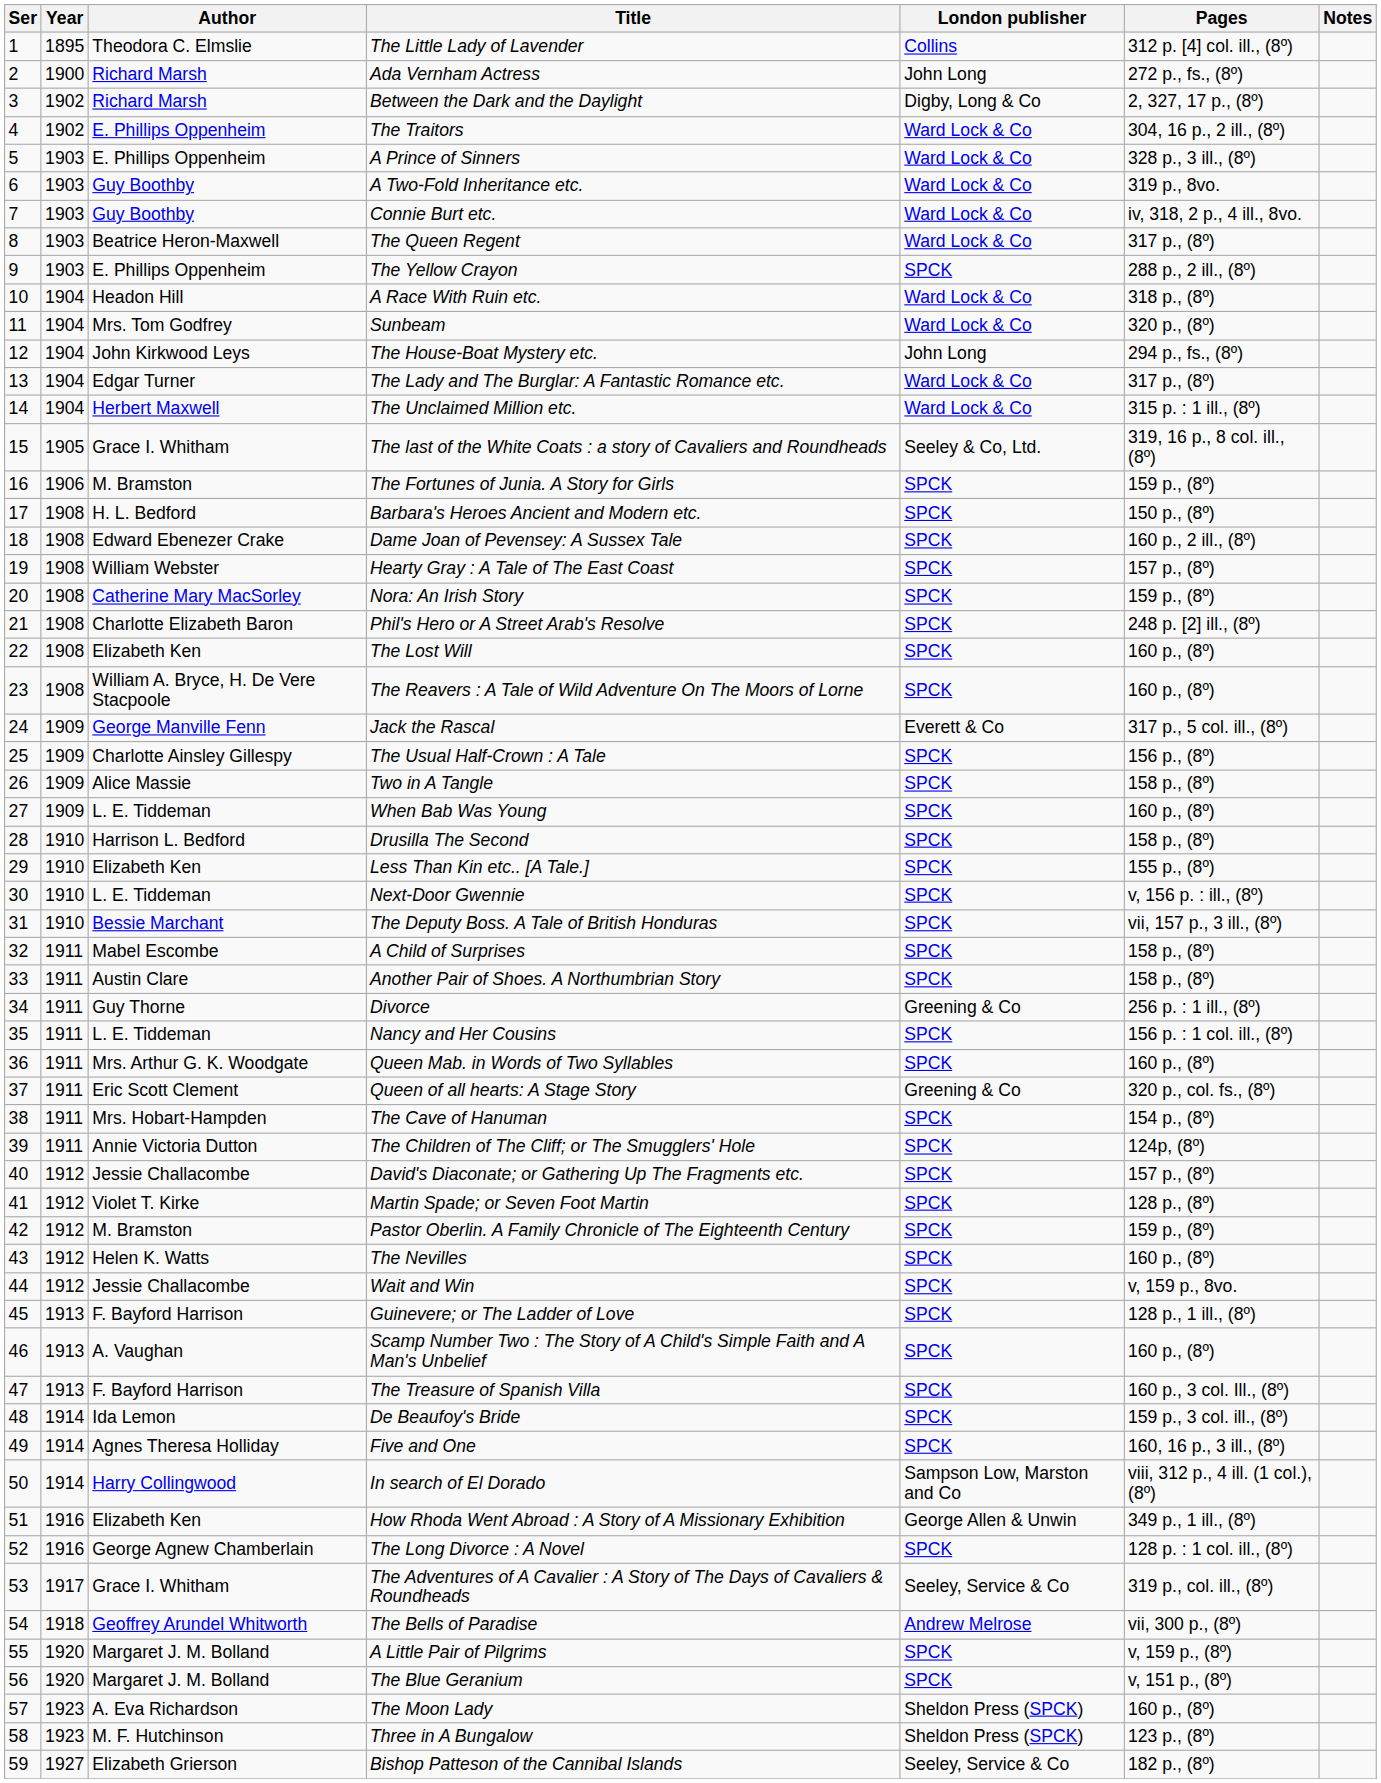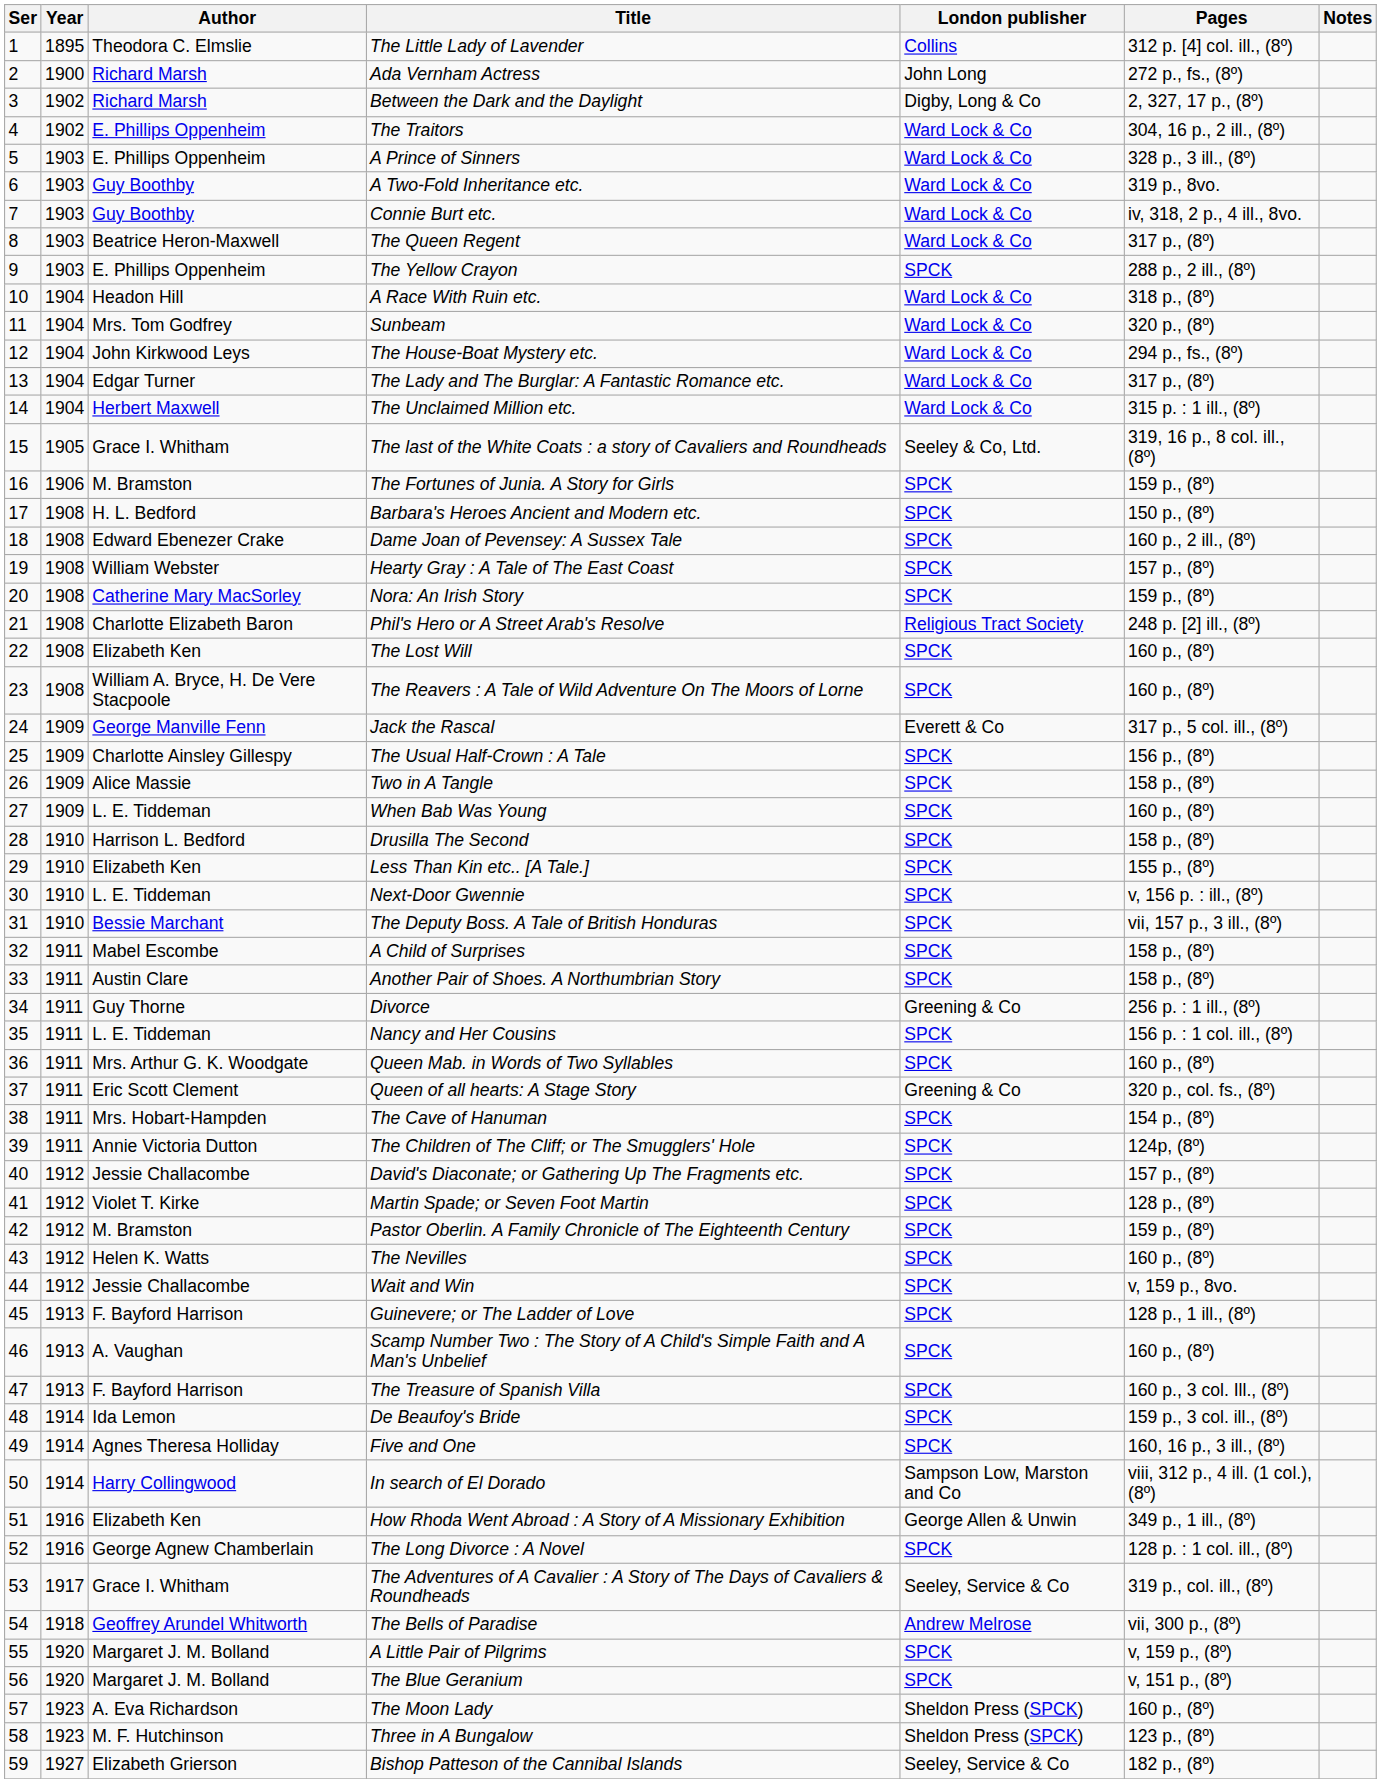The House-Boat Mystery etc. | London publisher: John Long -> Ward Lock & Co
Phil's Hero or A Street Arab's Resolve | London publisher: SPCK -> Religious Tract Society
